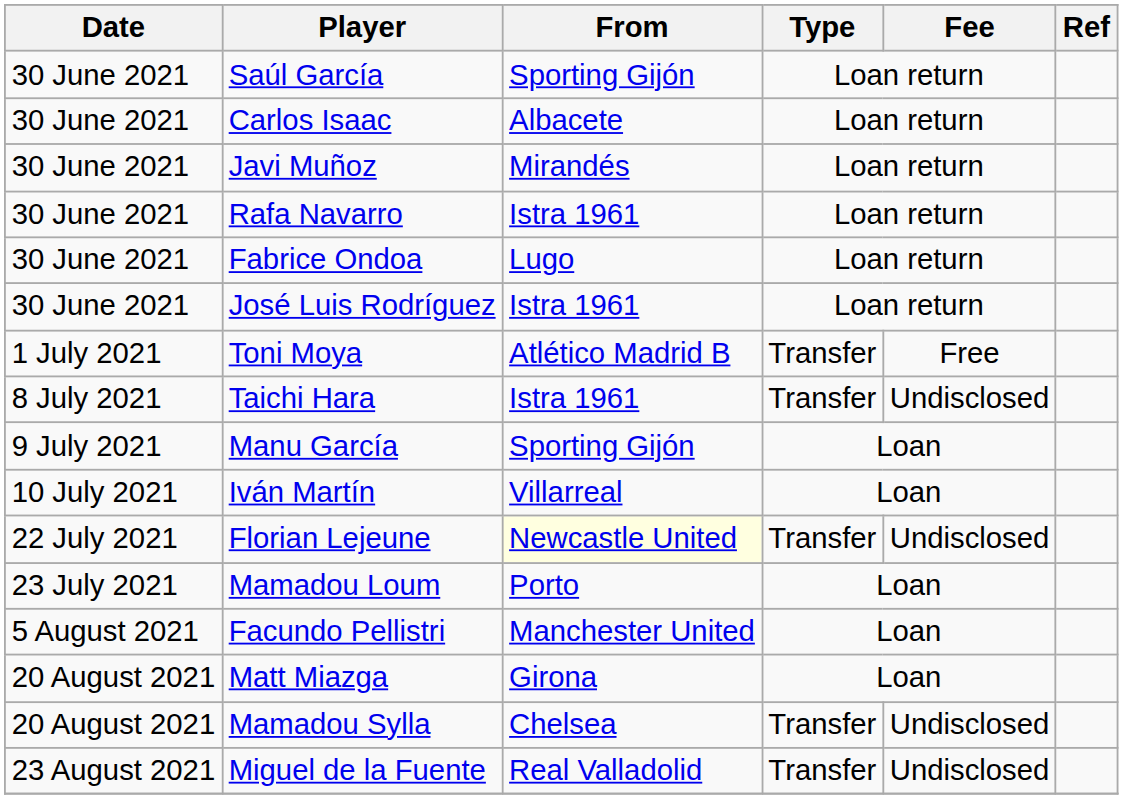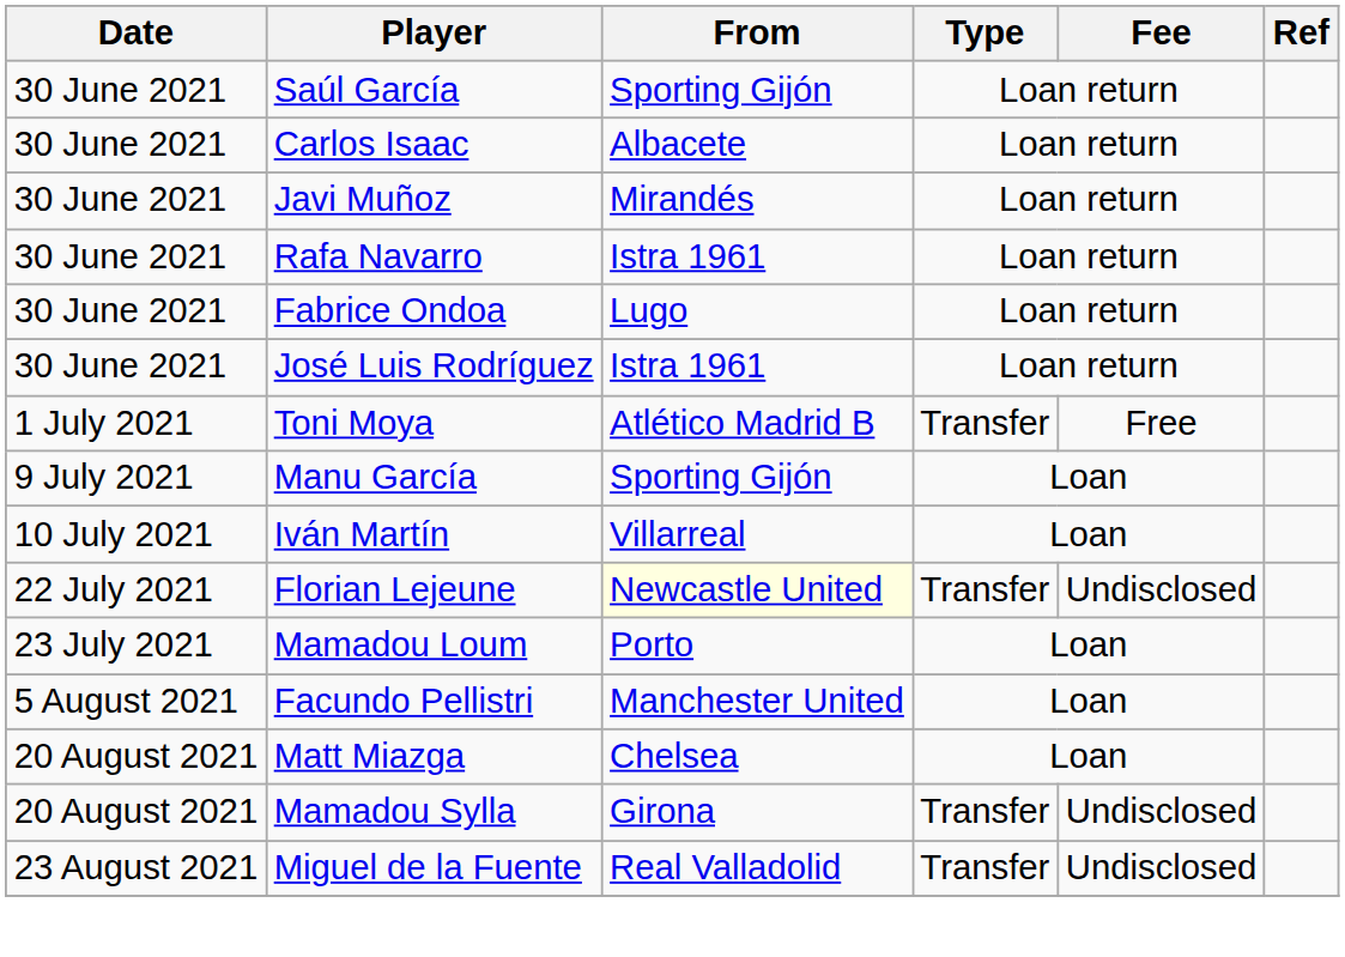- row: 8 July 2021 | Taichi Hara | Istra 1961 | Transfer | Undisclosed
Matt Miazga | From: Girona -> Chelsea
Mamadou Sylla | From: Chelsea -> Girona
